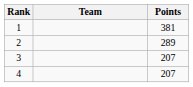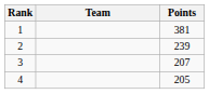2 | Points: 289 -> 239
4 | Points: 207 -> 205
